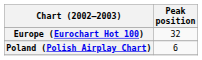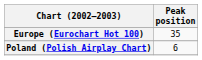Europe (Eurochart Hot 100) | Peak position: 32 -> 35
